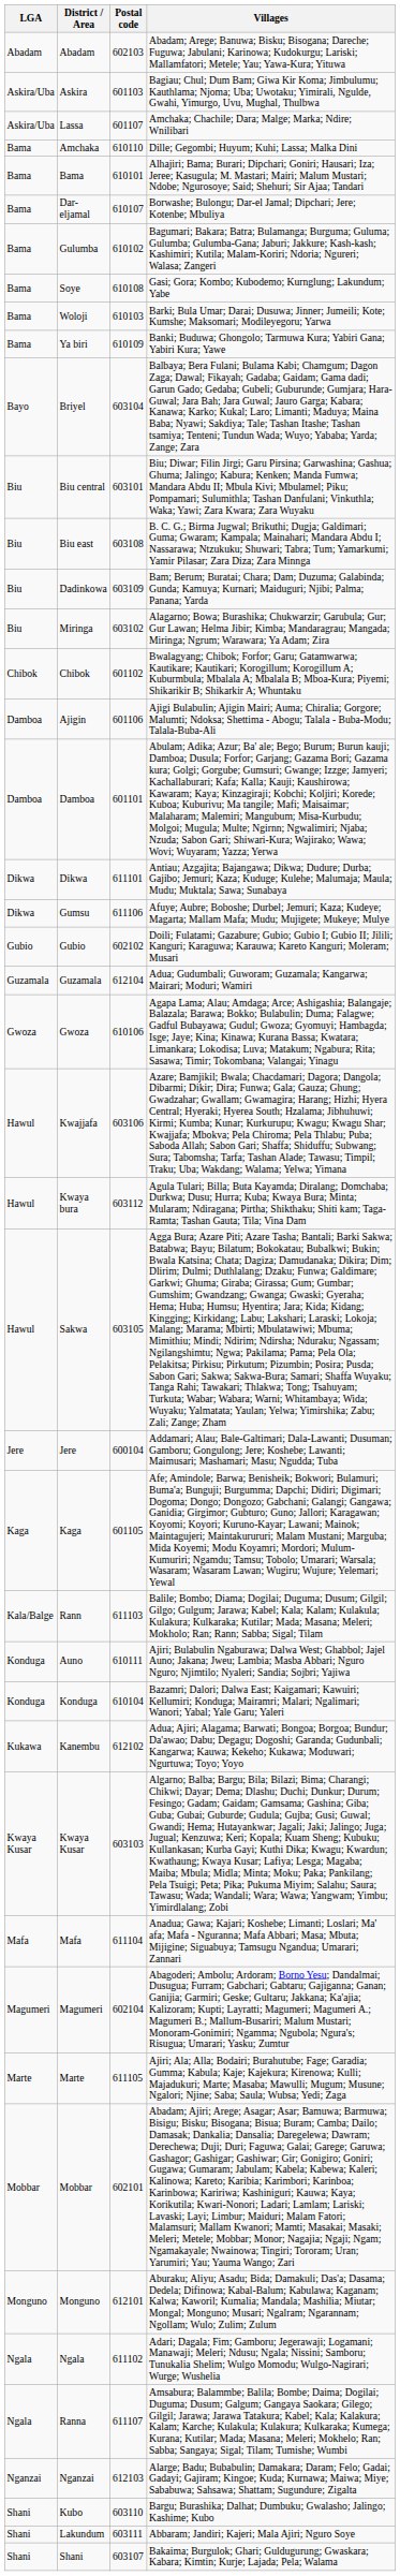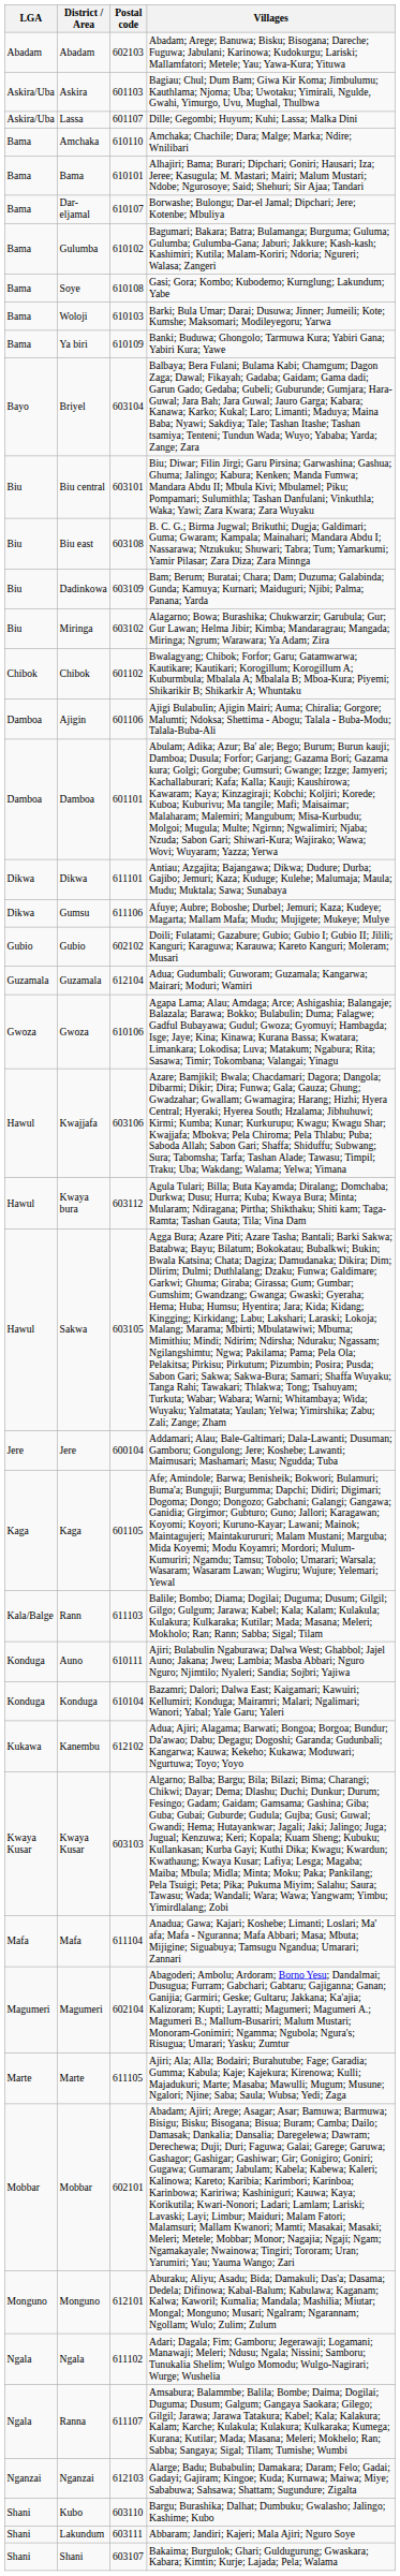Lassa | Villages: Amchaka; Chachile; Dara; Malge; Marka; Ndire; Wnilibari -> Dille; Gegombi; Huyum; Kuhi; Lassa; Malka Dini
Amchaka | Villages: Dille; Gegombi; Huyum; Kuhi; Lassa; Malka Dini -> Amchaka; Chachile; Dara; Malge; Marka; Ndire; Wnilibari
